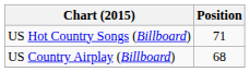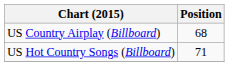rows swapped: US Country Airplay (Billboard) <-> US Hot Country Songs (Billboard)
